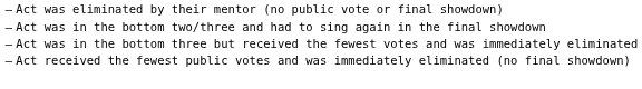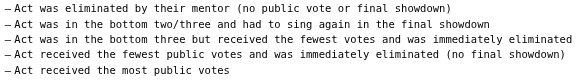+ row: – | Act received the most public votes
